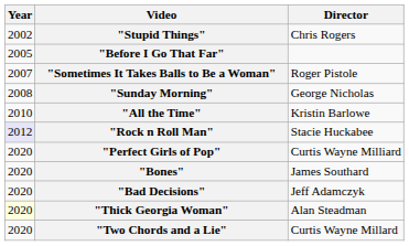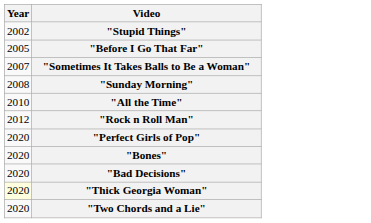- column: Director | Chris Rogers | Roger Pistole | George Nicholas | Kristin Barlowe | Stacie Huckabee | Curtis Wayne Milliard | James Southard | Jeff Adamczyk | Alan Steadman | Curtis Wayne Millard
"Rock n Roll Man" | Year: lavender background -> no background
